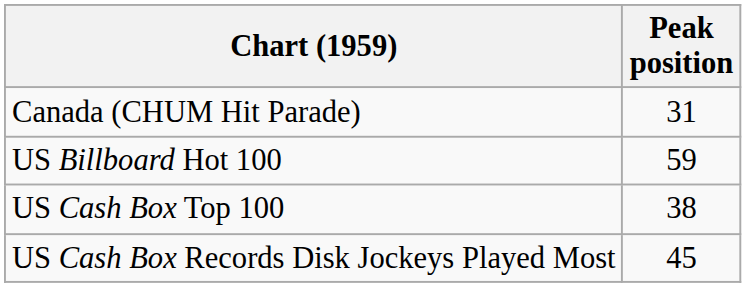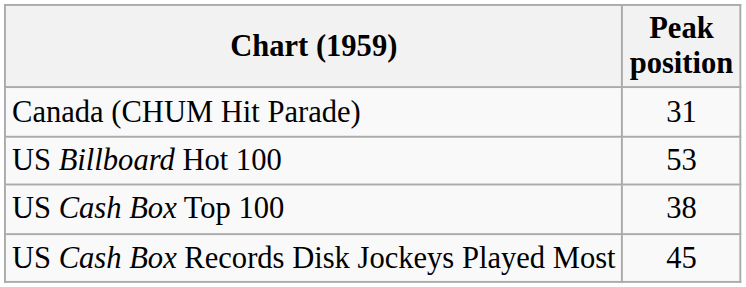US Billboard Hot 100 | Peak position: 59 -> 53
